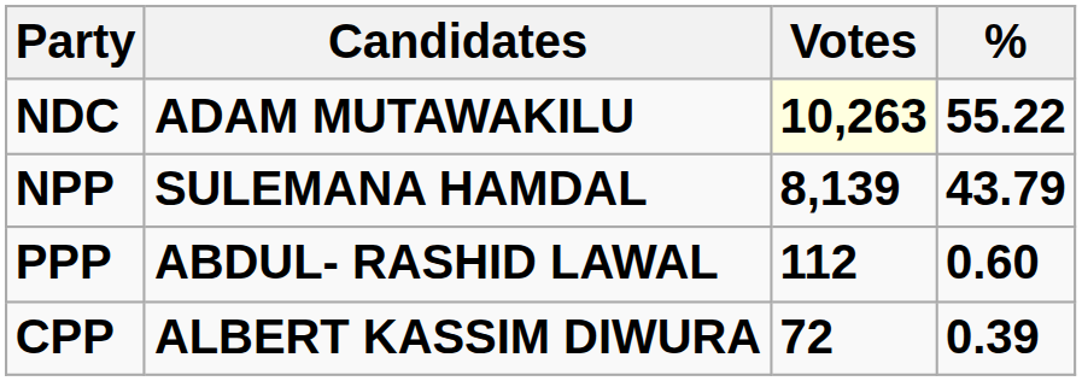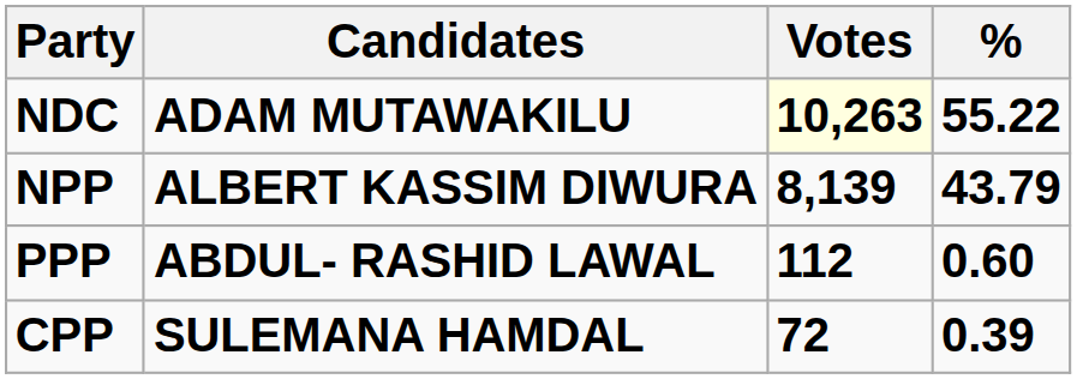NPP | Candidates: SULEMANA HAMDAL -> ALBERT KASSIM DIWURA
CPP | Candidates: ALBERT KASSIM DIWURA -> SULEMANA HAMDAL
